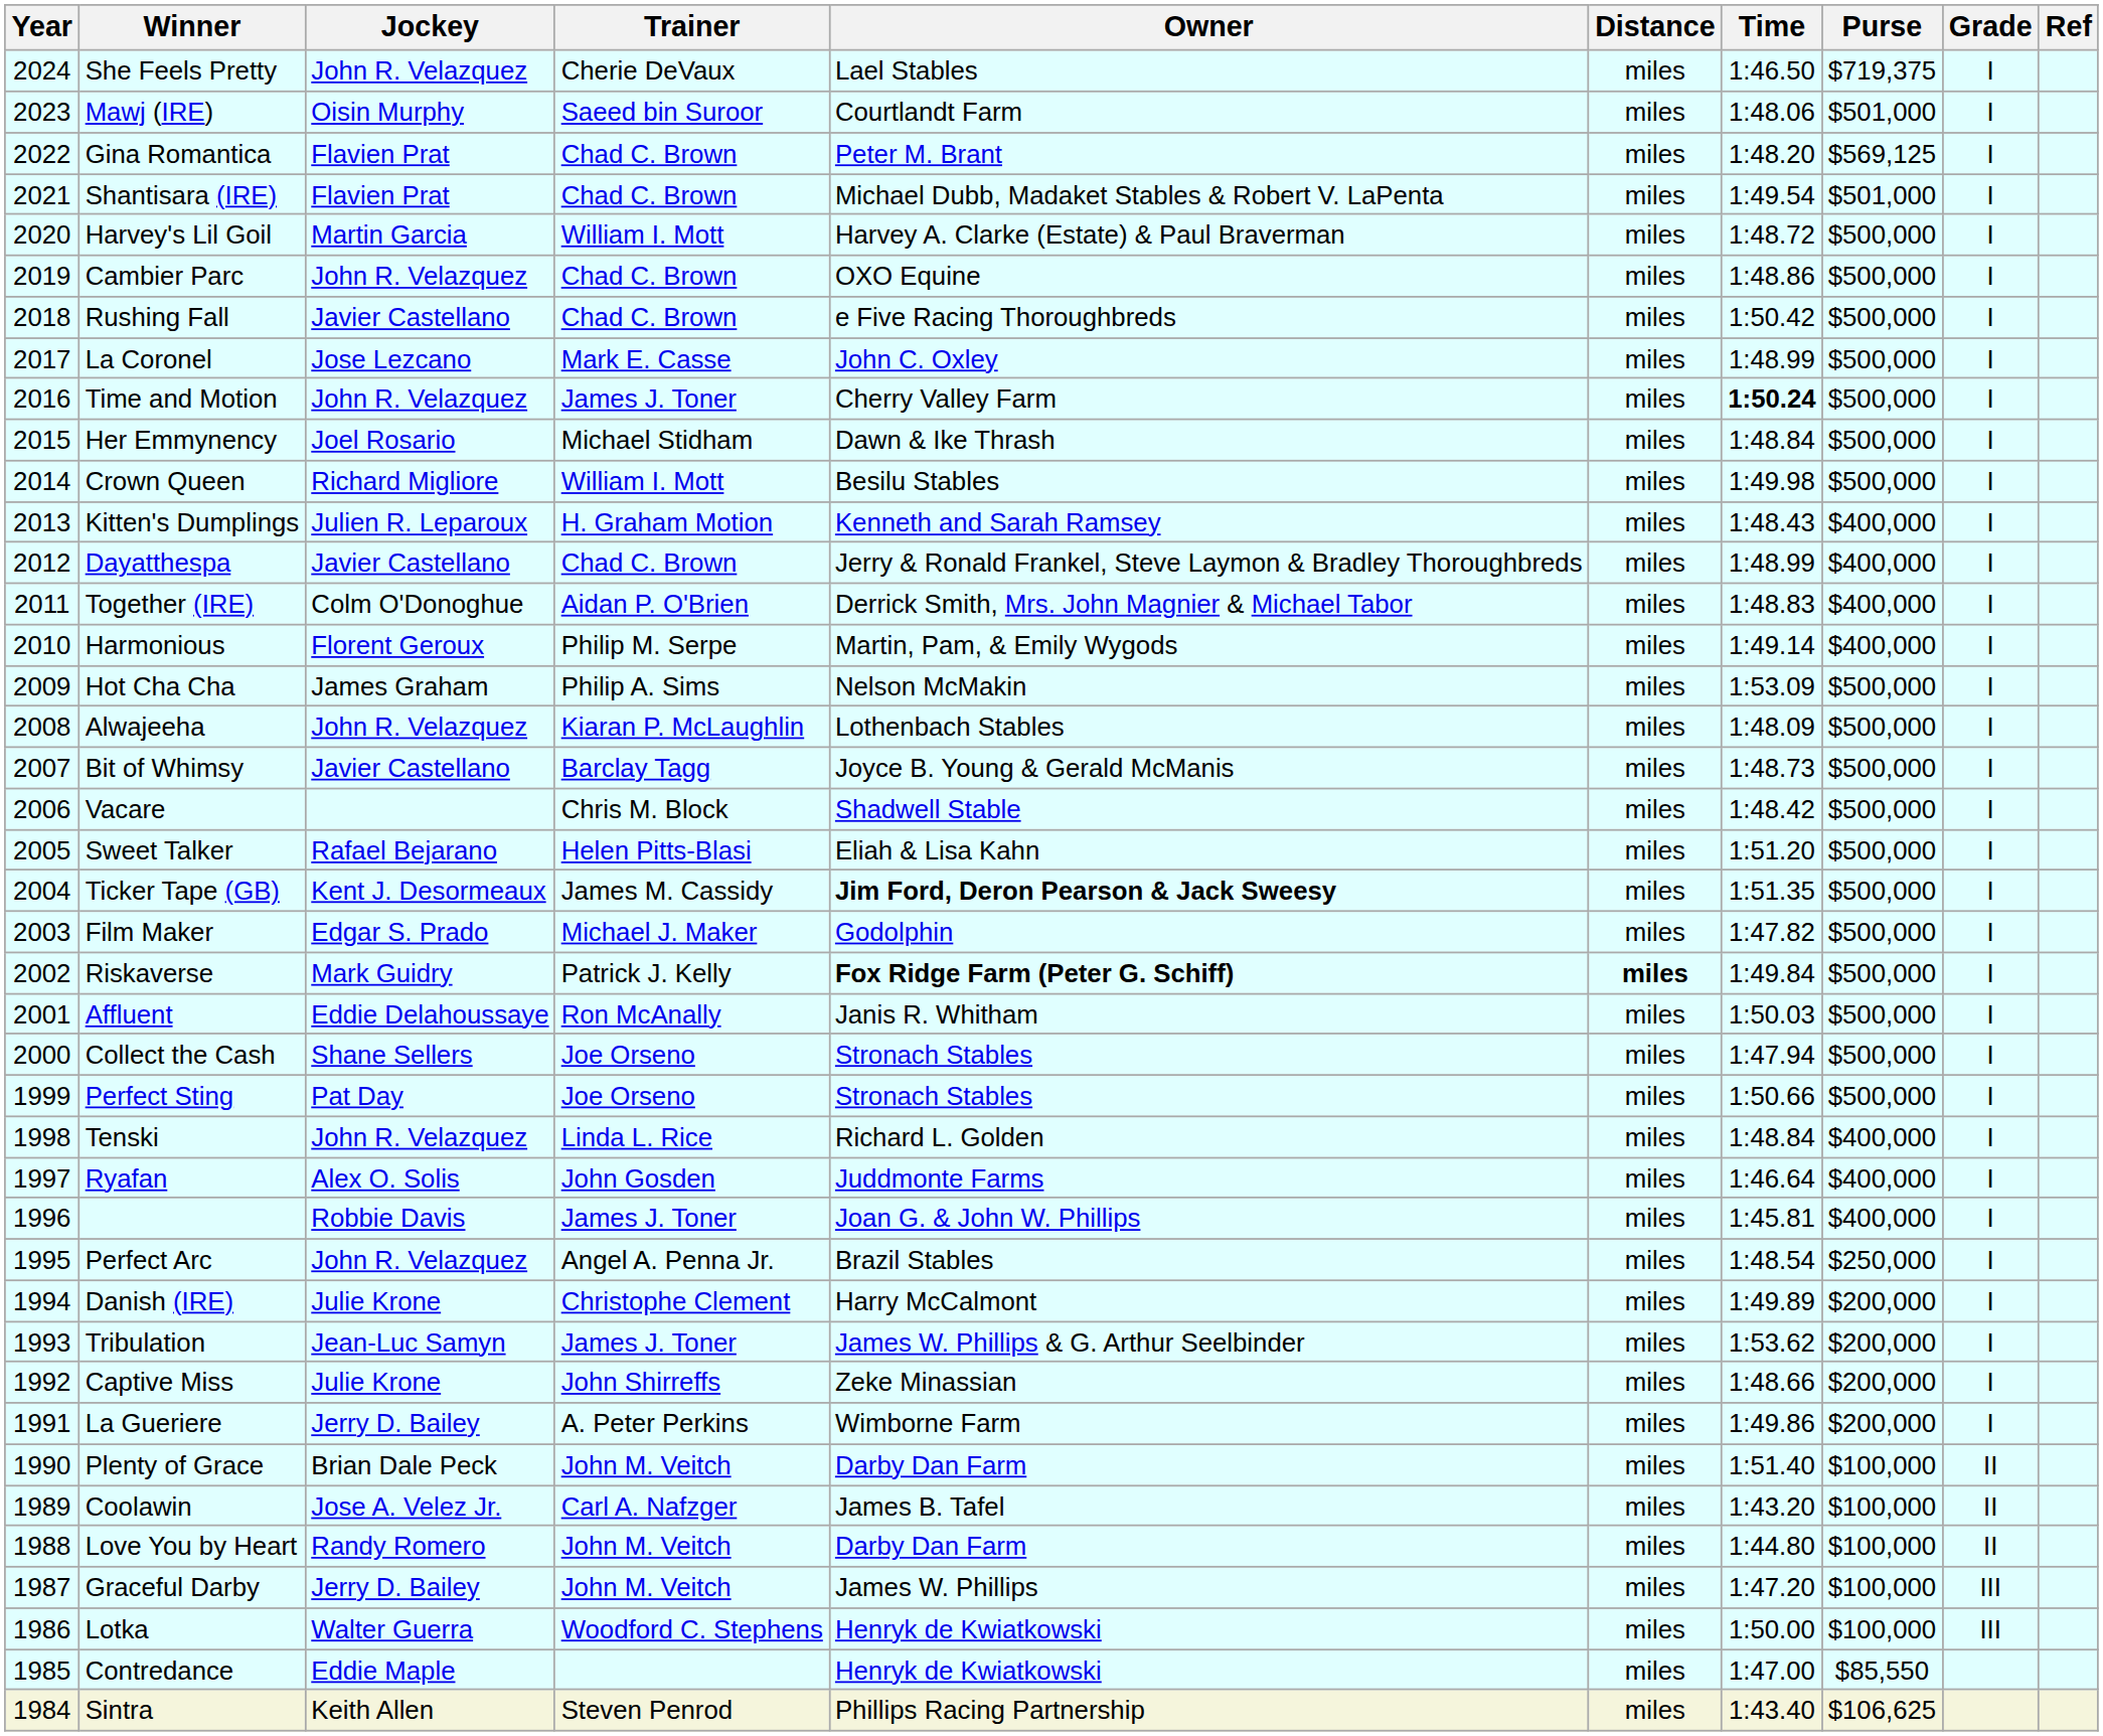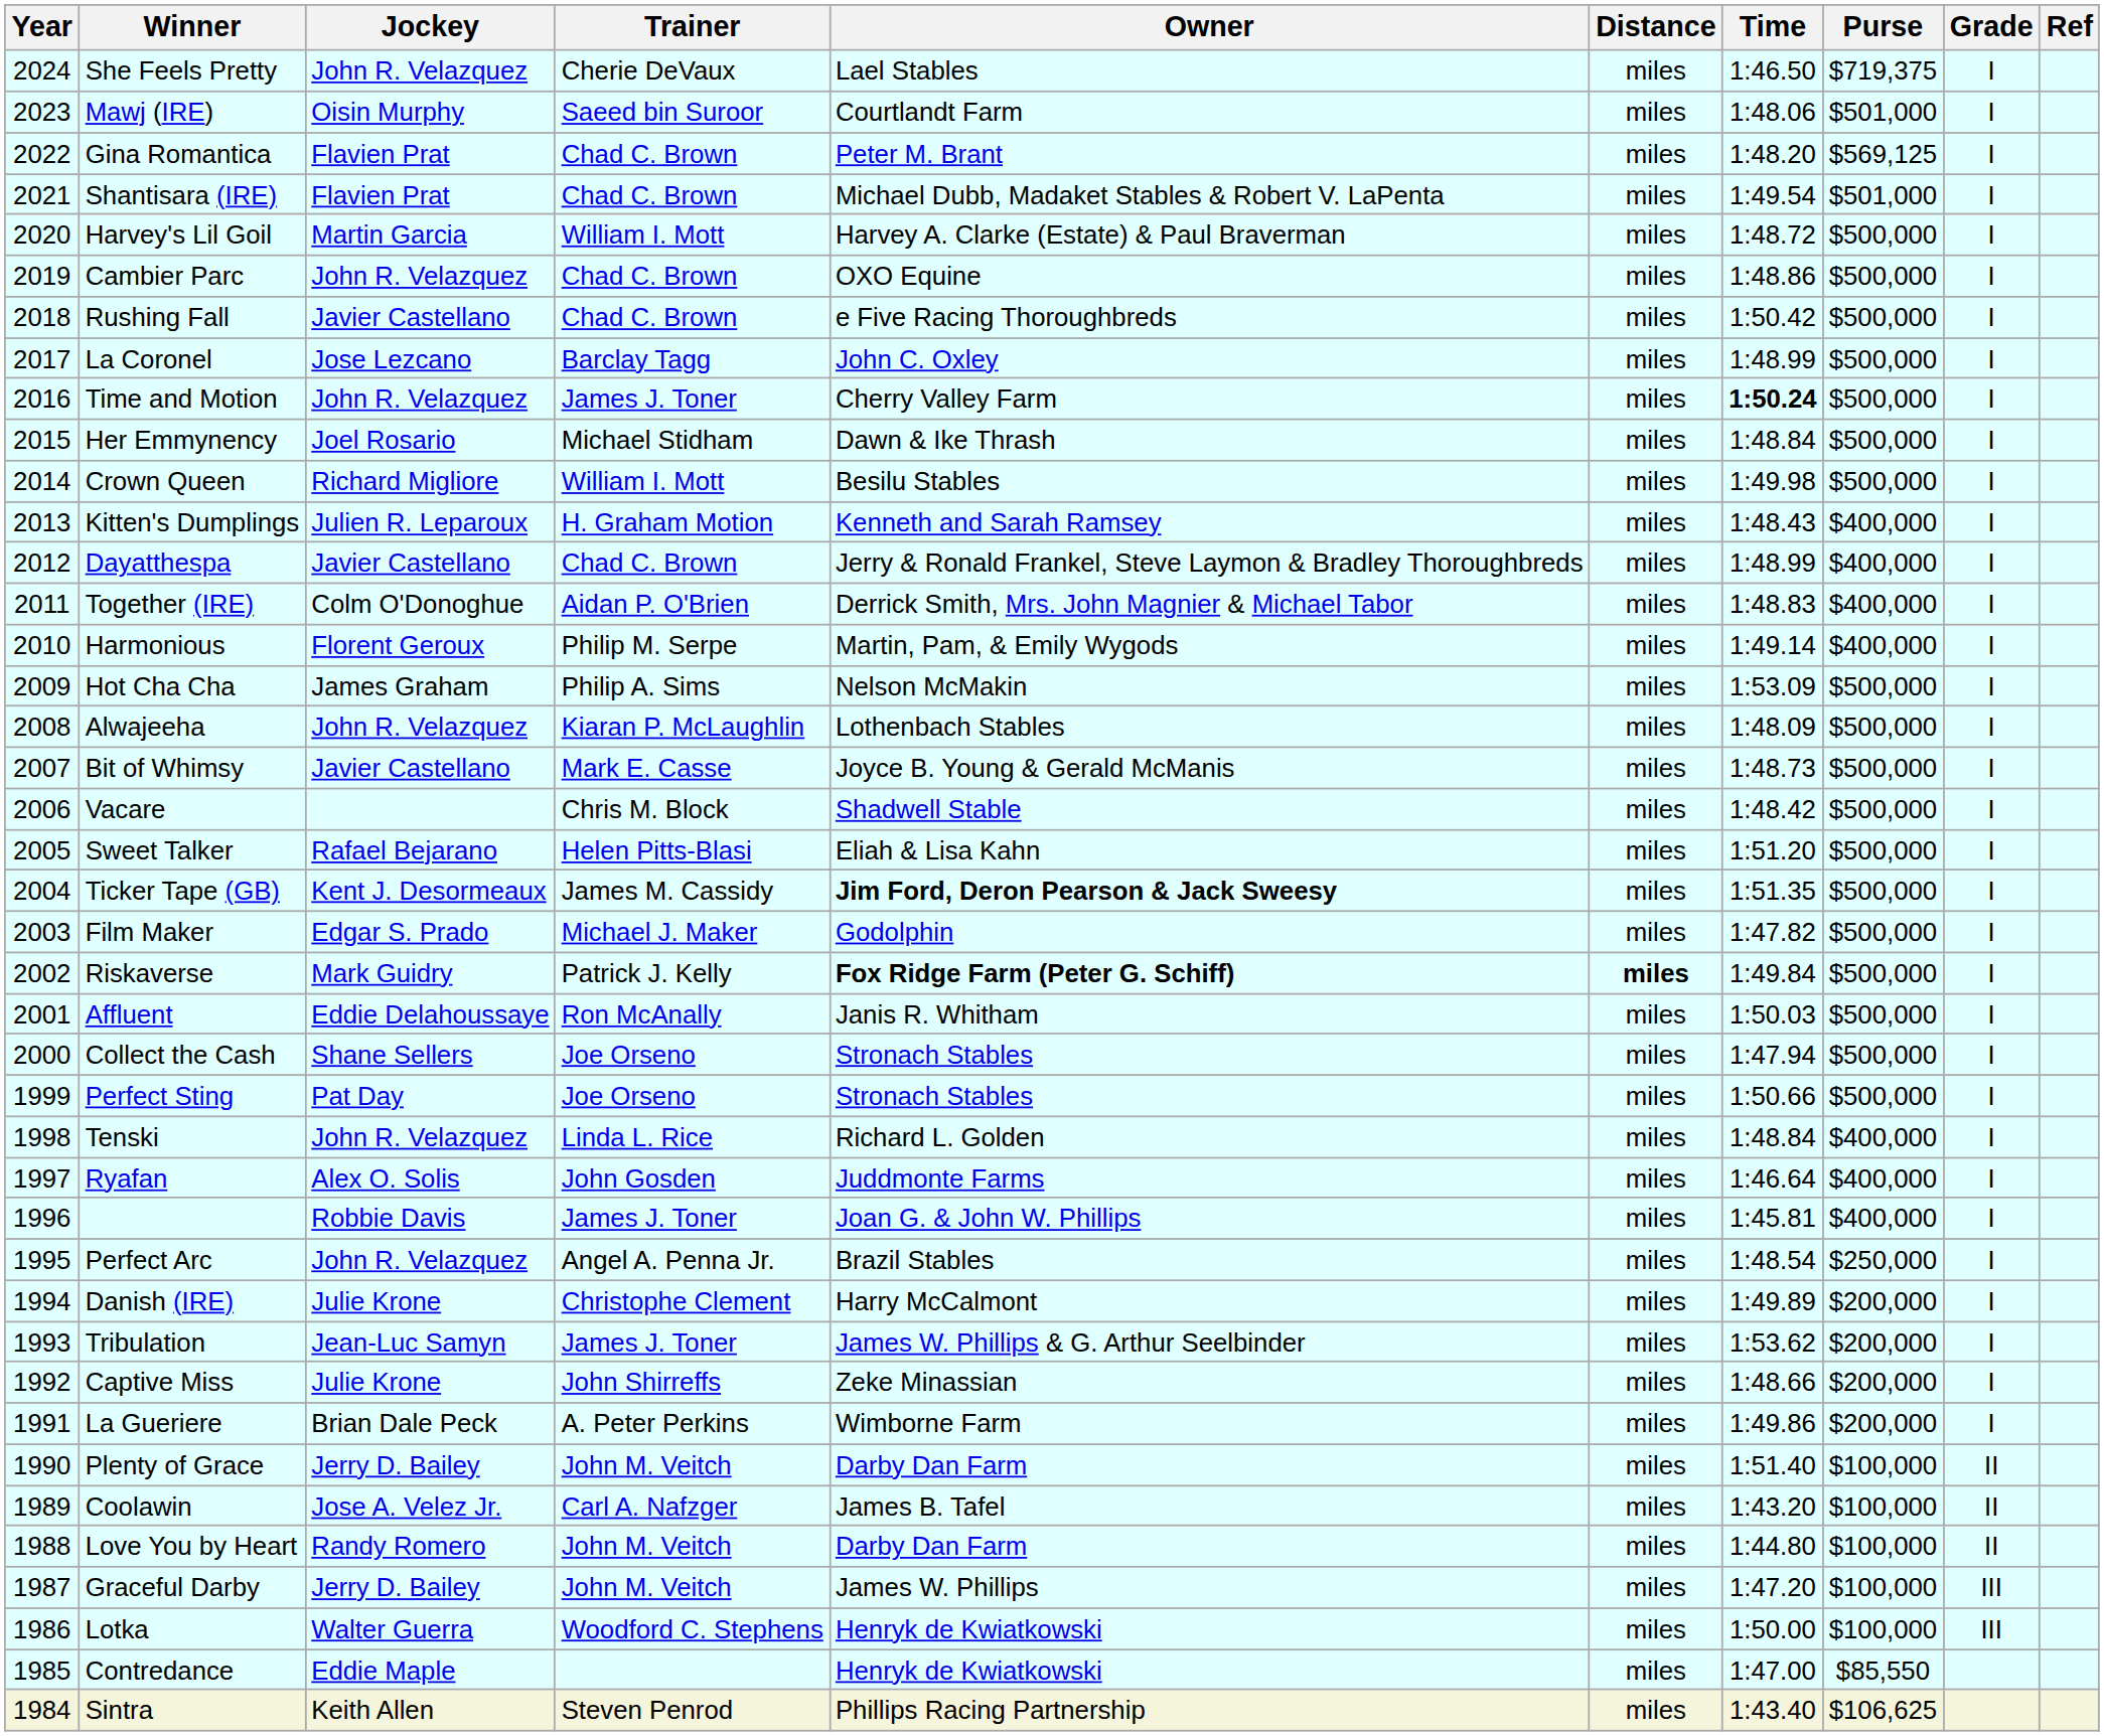La Coronel | Trainer: Mark E. Casse -> Barclay Tagg
Bit of Whimsy | Trainer: Barclay Tagg -> Mark E. Casse
La Gueriere | Jockey: Jerry D. Bailey -> Brian Dale Peck
Plenty of Grace | Jockey: Brian Dale Peck -> Jerry D. Bailey
